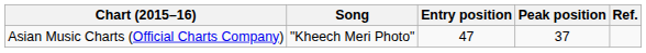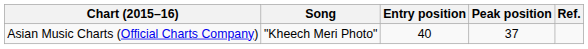Asian Music Charts (Official Charts Company) | Entry position: 47 -> 40
